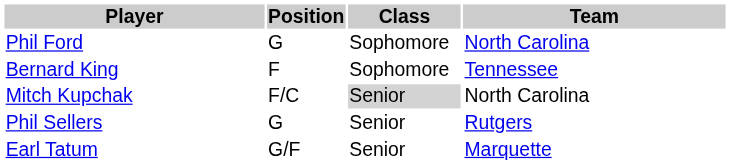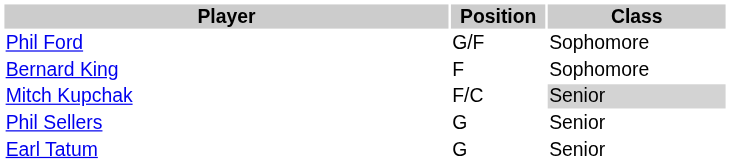- column: Team | North Carolina | Tennessee | North Carolina | Rutgers | Marquette
Phil Ford | Position: G -> G/F
Earl Tatum | Position: G/F -> G
